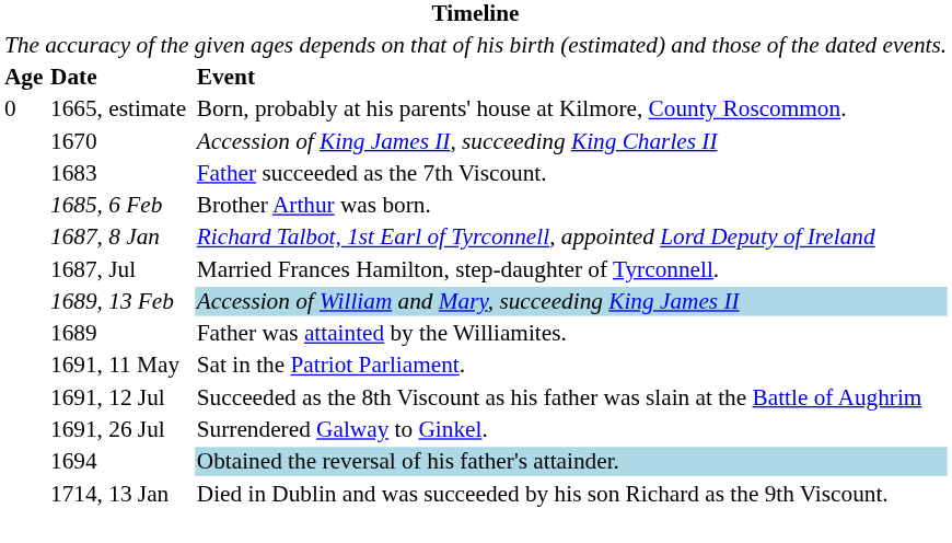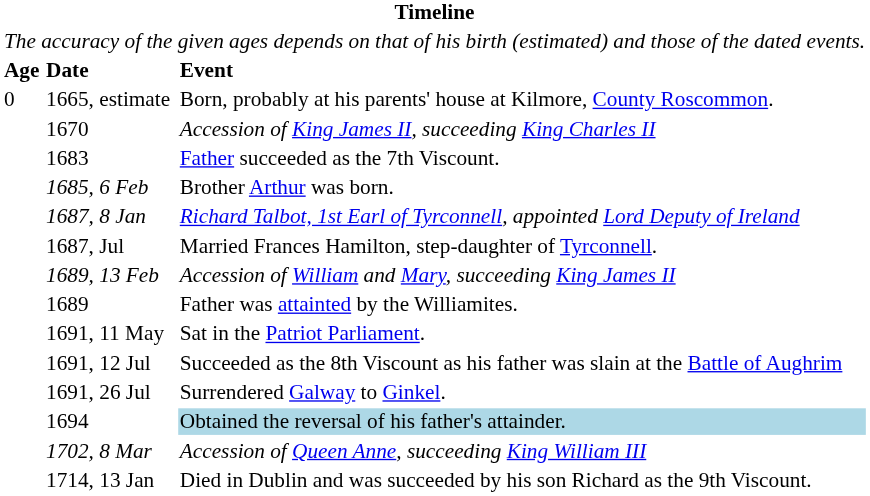1689, 13 Feb | column 3: lightblue background -> no background
+ row: 1702, 8 Mar | Accession of Queen Anne, succeeding King William III
